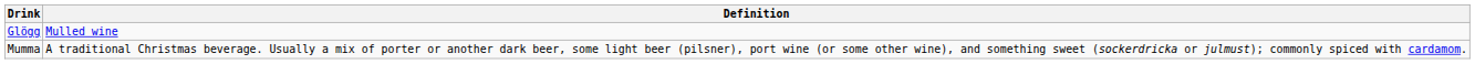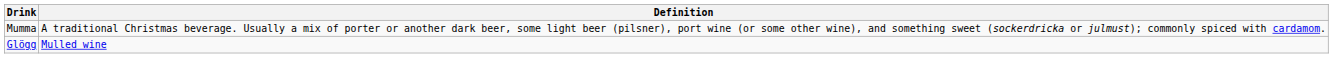rows swapped: Mumma <-> Glögg
